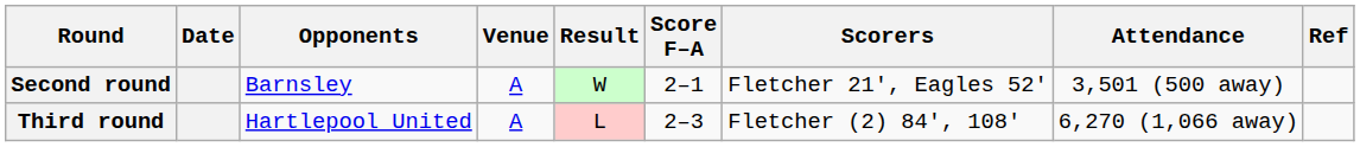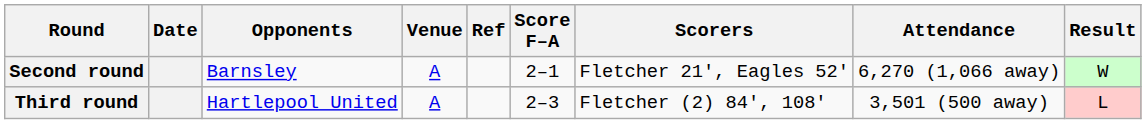columns swapped: Result <-> Ref
Second round | Attendance: 3,501 (500 away) -> 6,270 (1,066 away)
Third round | Attendance: 6,270 (1,066 away) -> 3,501 (500 away)
